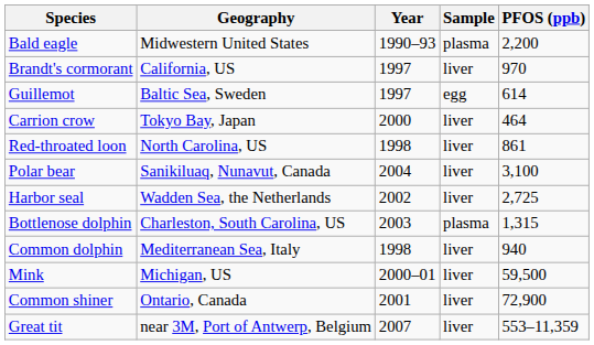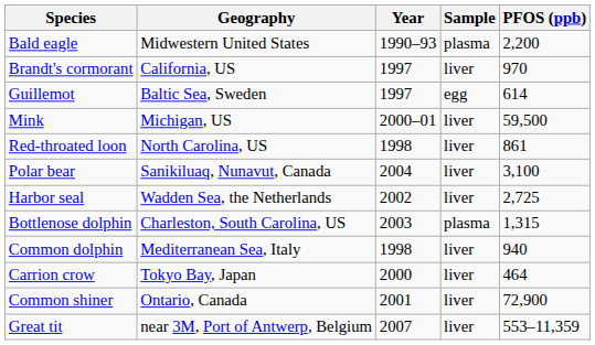rows swapped: Carrion crow <-> Mink
